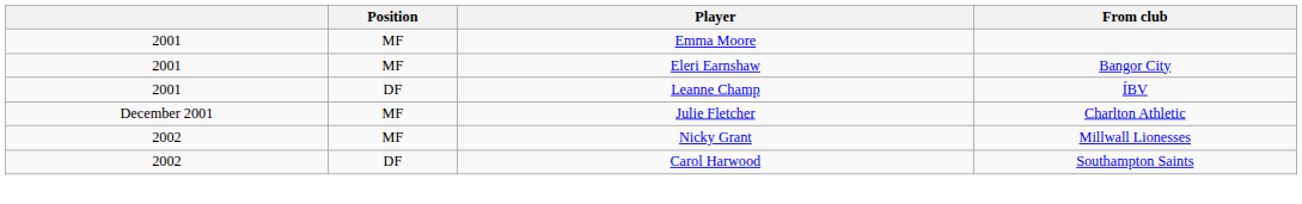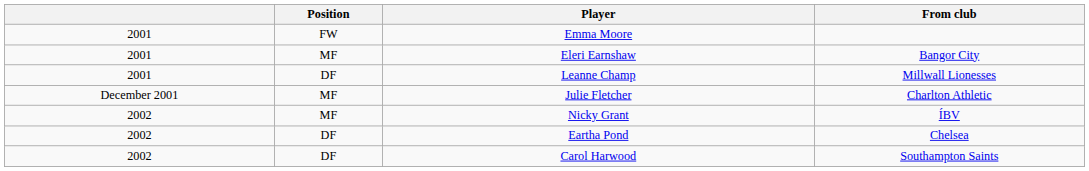Emma Moore | Position: MF -> FW
Leanne Champ | From club: ÍBV -> Millwall Lionesses
Nicky Grant | From club: Millwall Lionesses -> ÍBV
+ row: 2002 | DF | Eartha Pond | Chelsea
